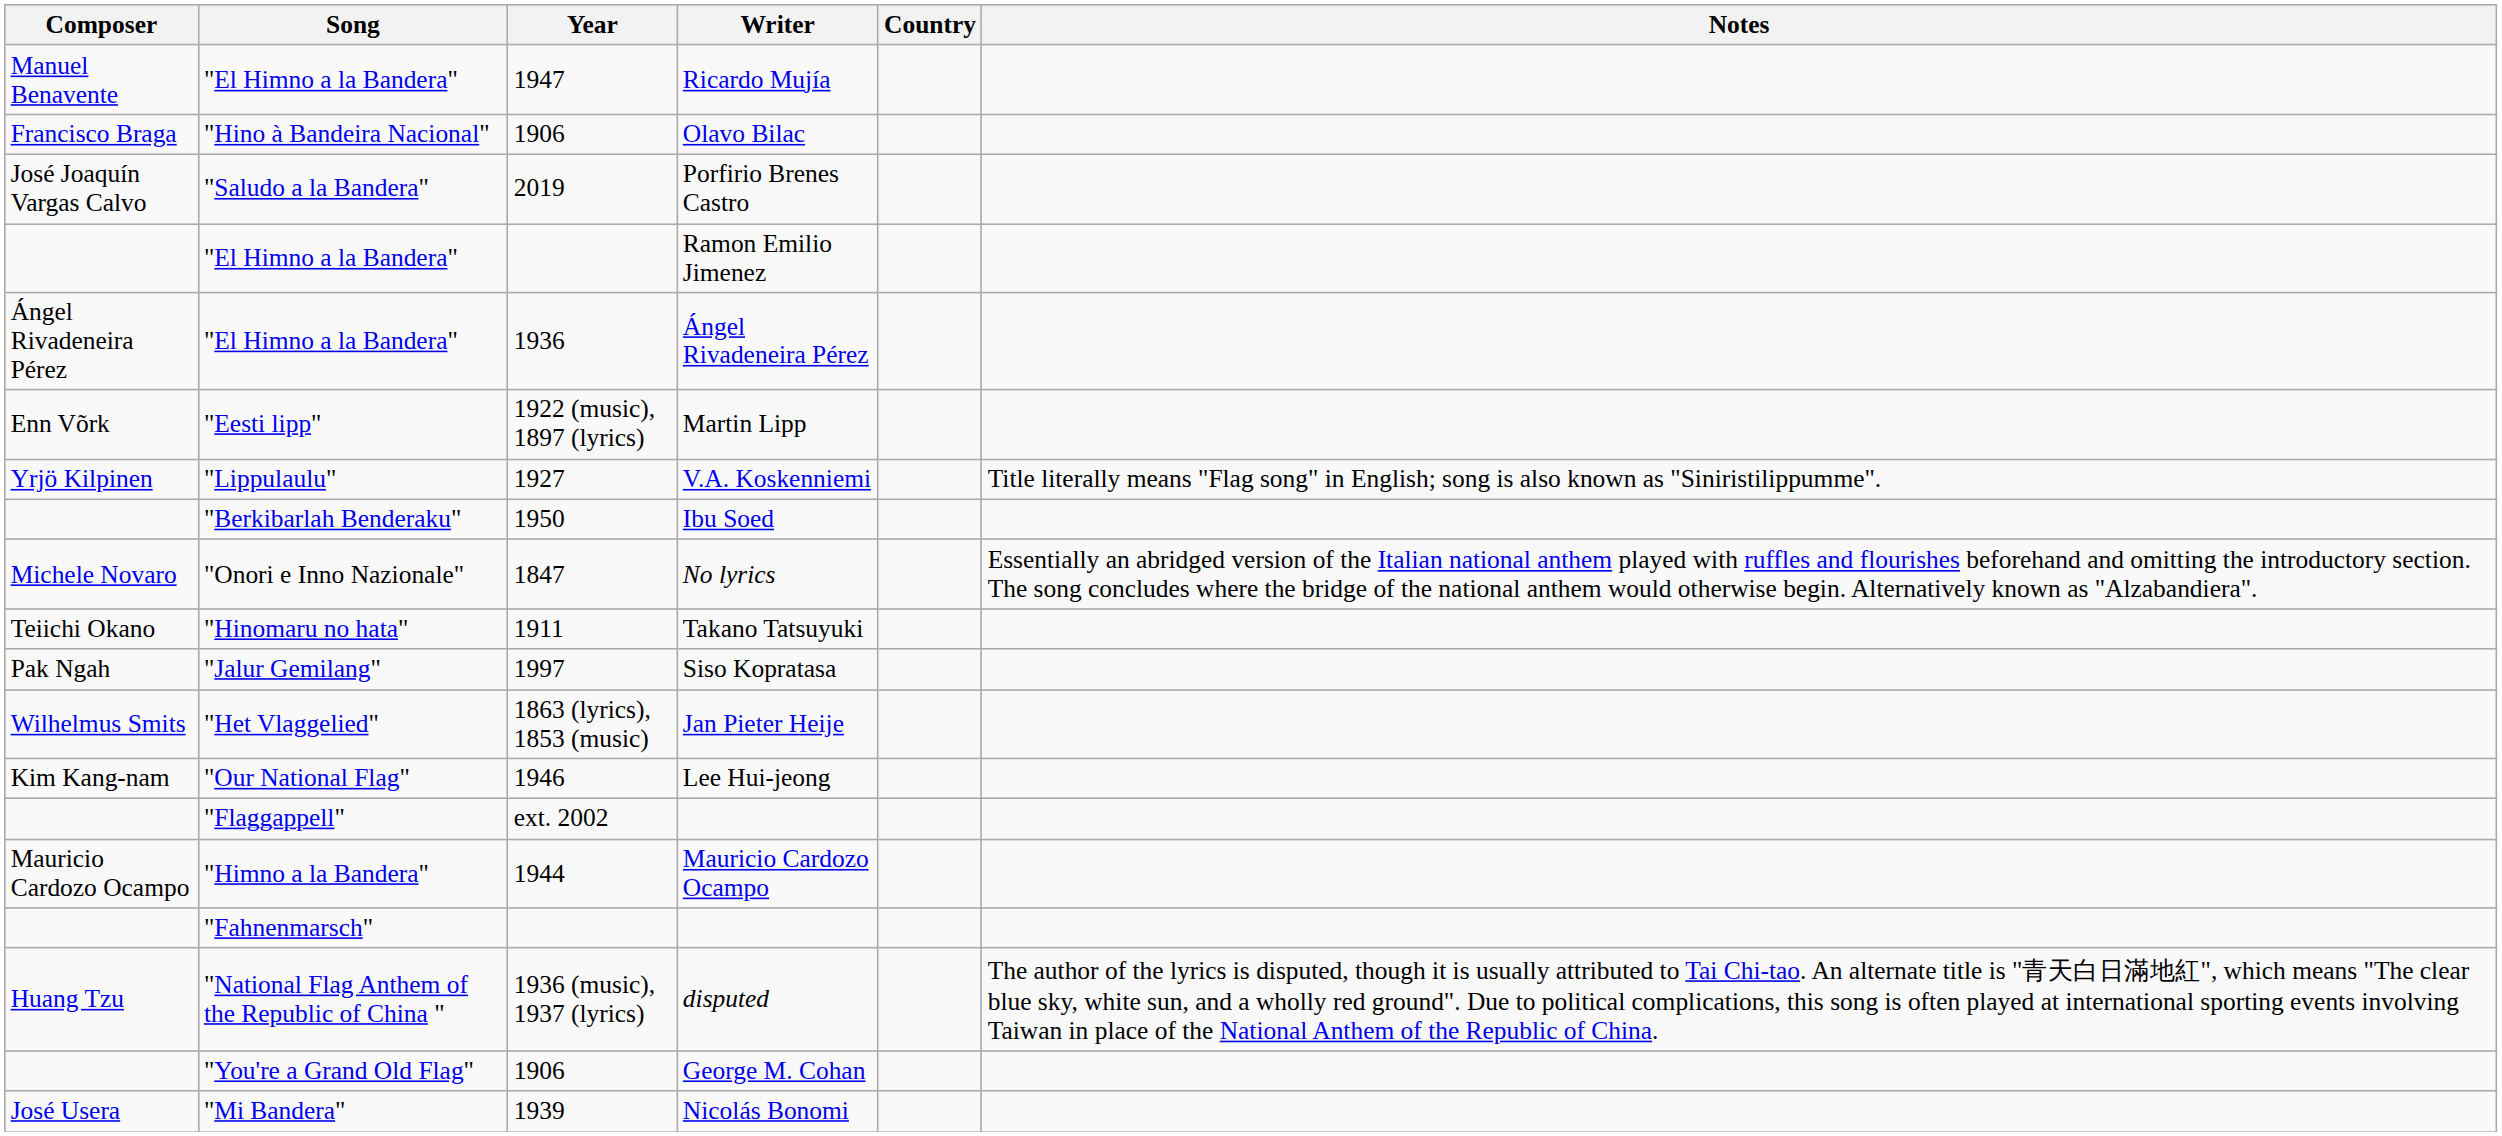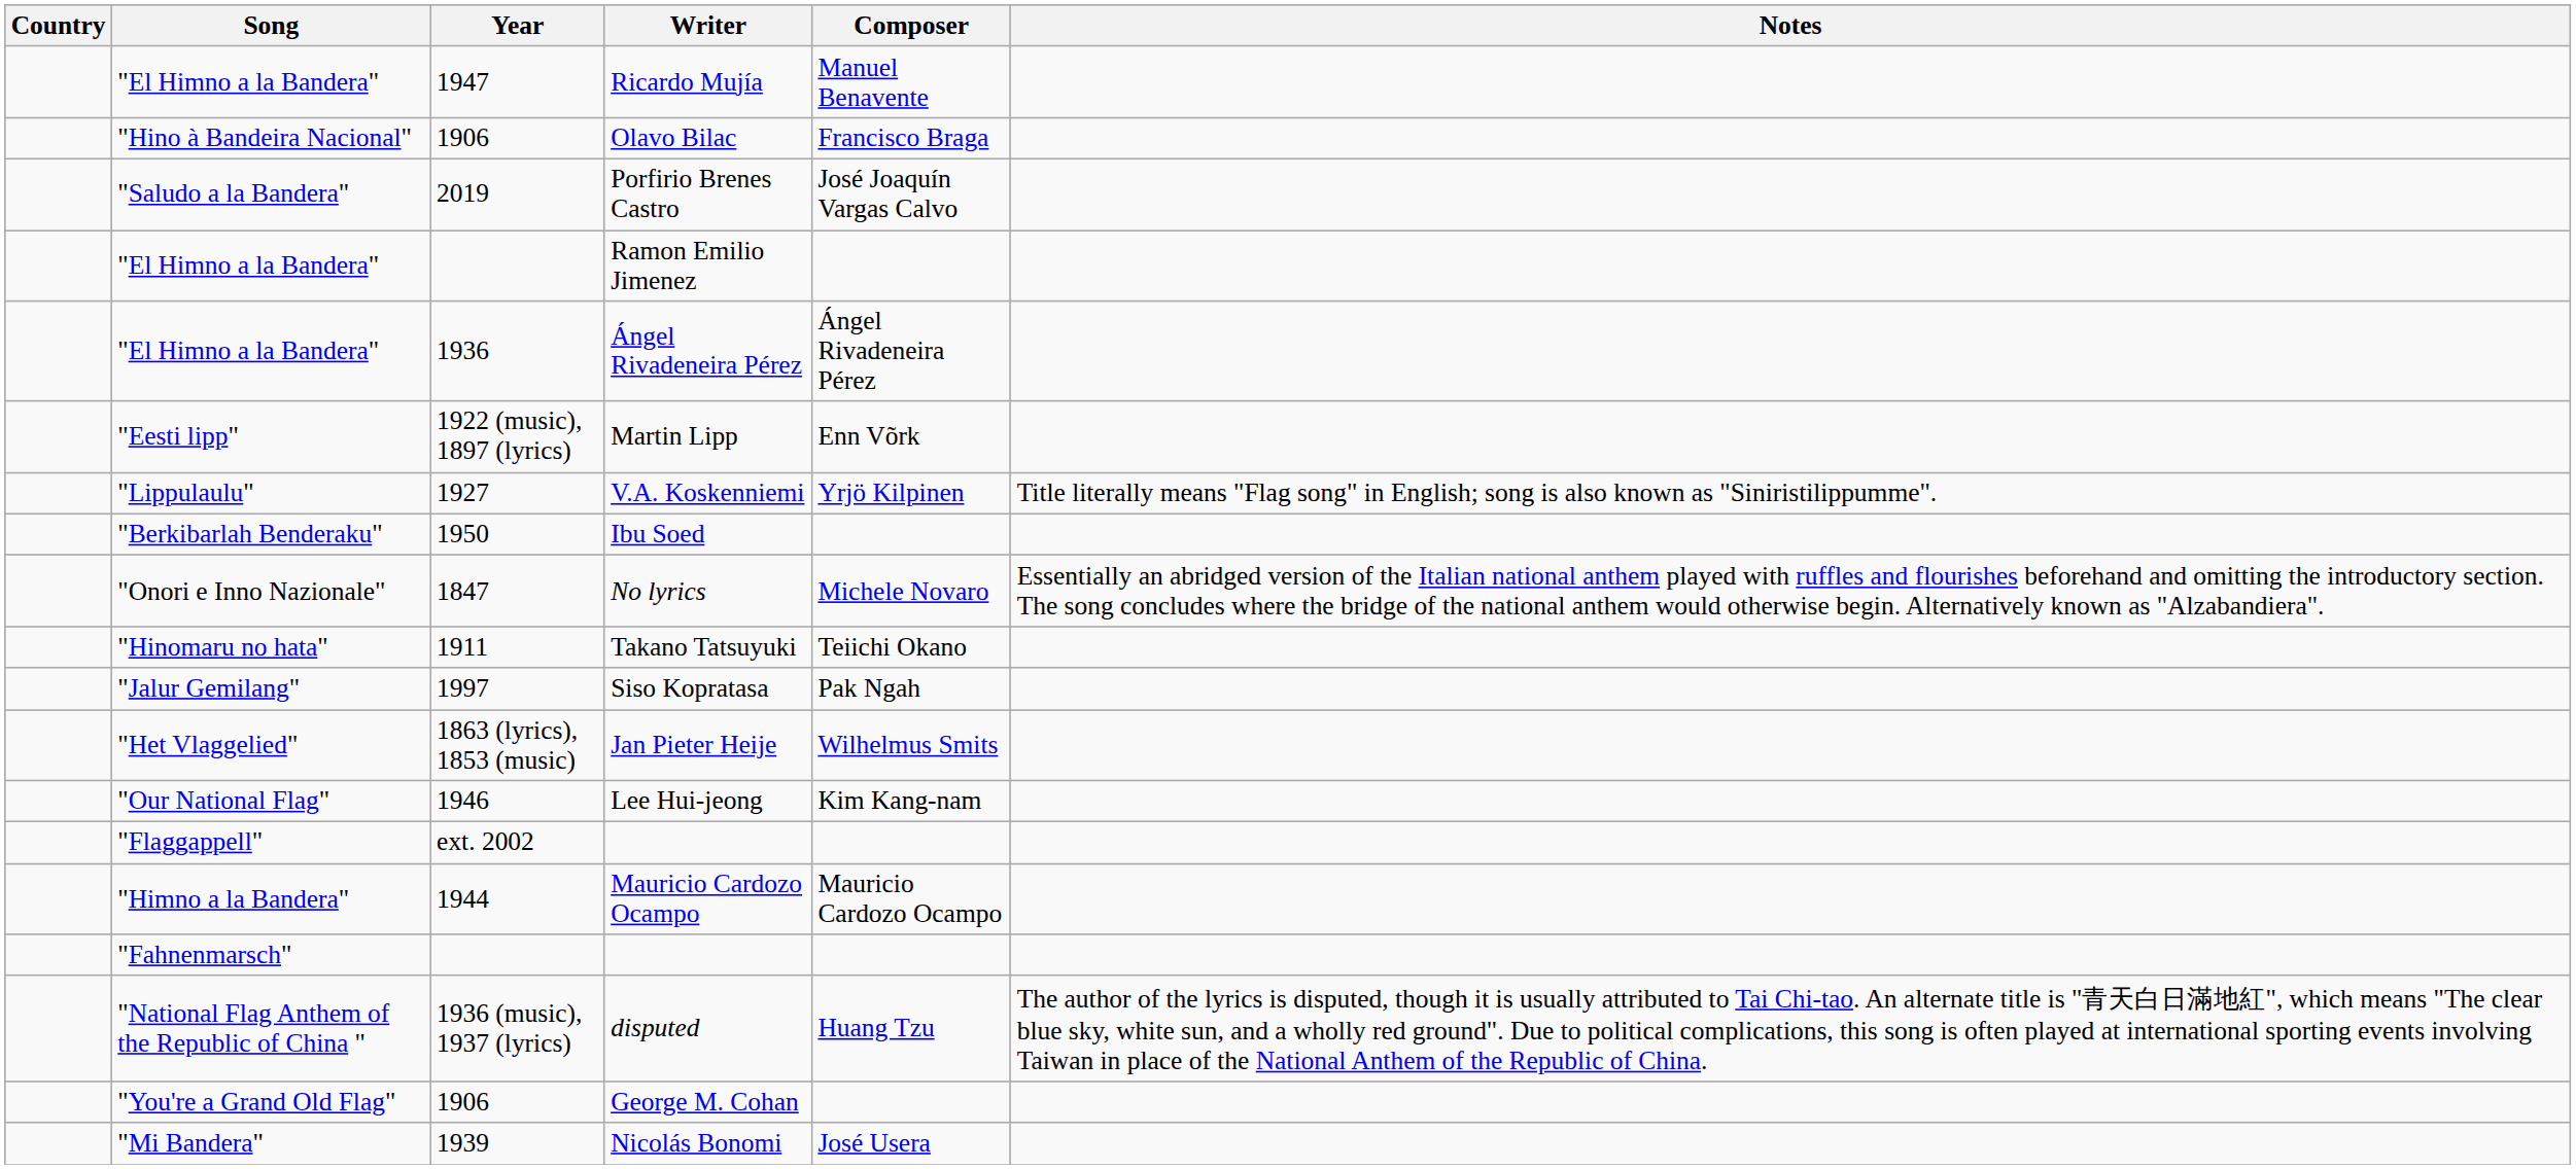columns swapped: Country <-> Composer
